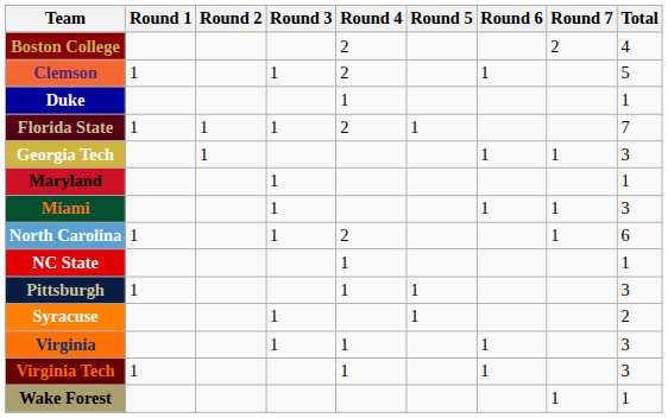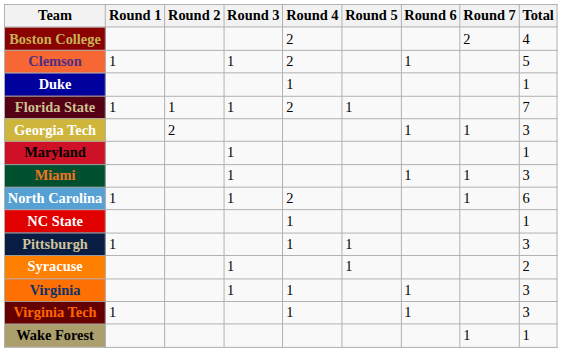Georgia Tech | Round 2: 1 -> 2
